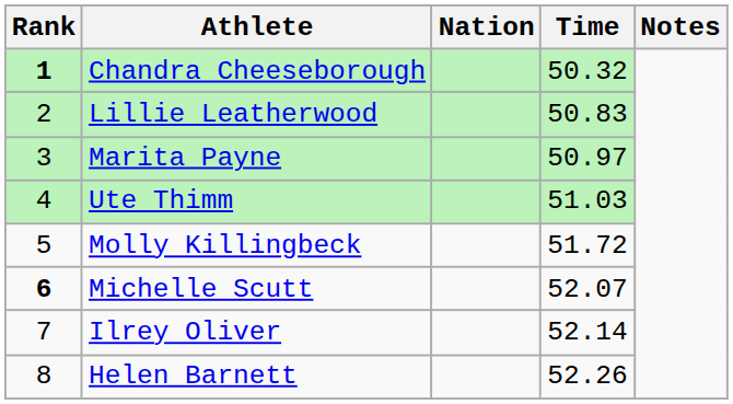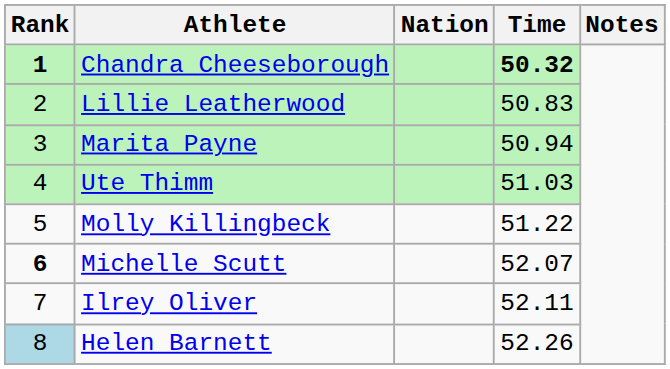Chandra Cheeseborough | Time: normal -> bold
Marita Payne | Time: 50.97 -> 50.94
Molly Killingbeck | Time: 51.72 -> 51.22
Ilrey Oliver | Time: 52.14 -> 52.11
Helen Barnett | Rank: no background -> lightblue background
